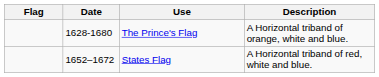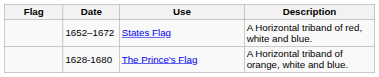rows swapped: The Prince's Flag <-> States Flag
